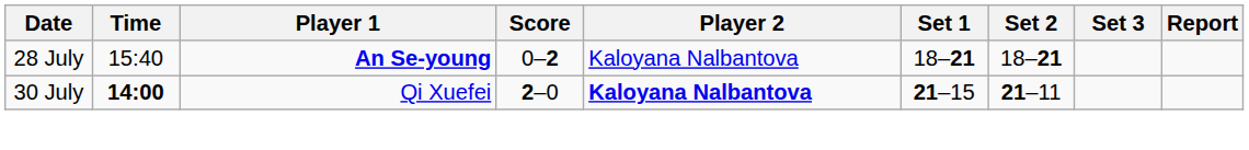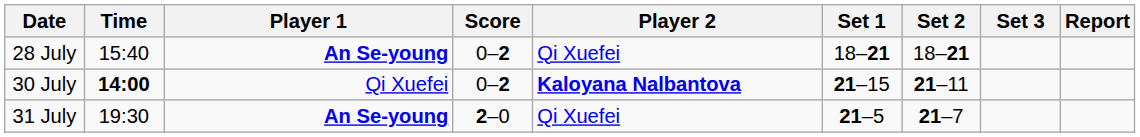28 July | Player 2: Kaloyana Nalbantova -> Qi Xuefei
30 July | Score: 2–0 -> 0–2
+ row: 31 July | 19:30 | An Se-young | 2–0 | Qi Xuefei | 21–5 | 21–7
